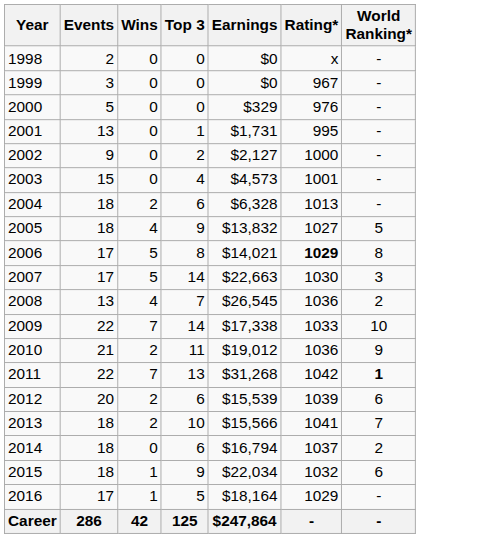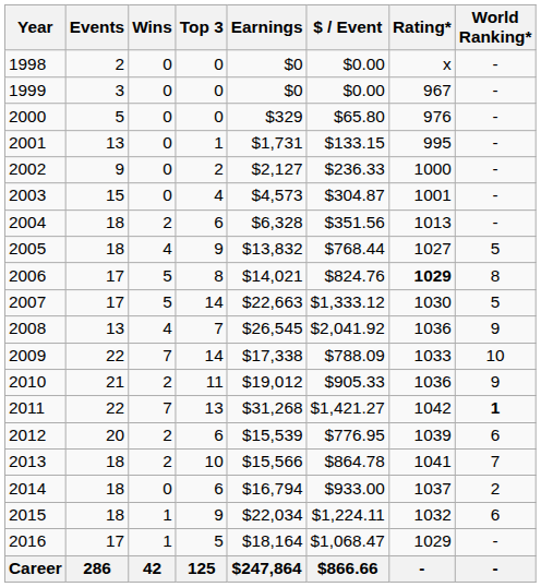+ column: $ / Event | $0.00 | $0.00 | $65.80 | $133.15 | $236.33 | $304.87 | $351.56 | $768.44 | $824.76 | $1,333.12 | $2,041.92 | $788.09 | $905.33 | $1,421.27 | $776.95 | $864.78 | $933.00 | $1,224.11 | $1,068.47 | $866.66
2007 | World Ranking*: 3 -> 5
2008 | World Ranking*: 2 -> 9
